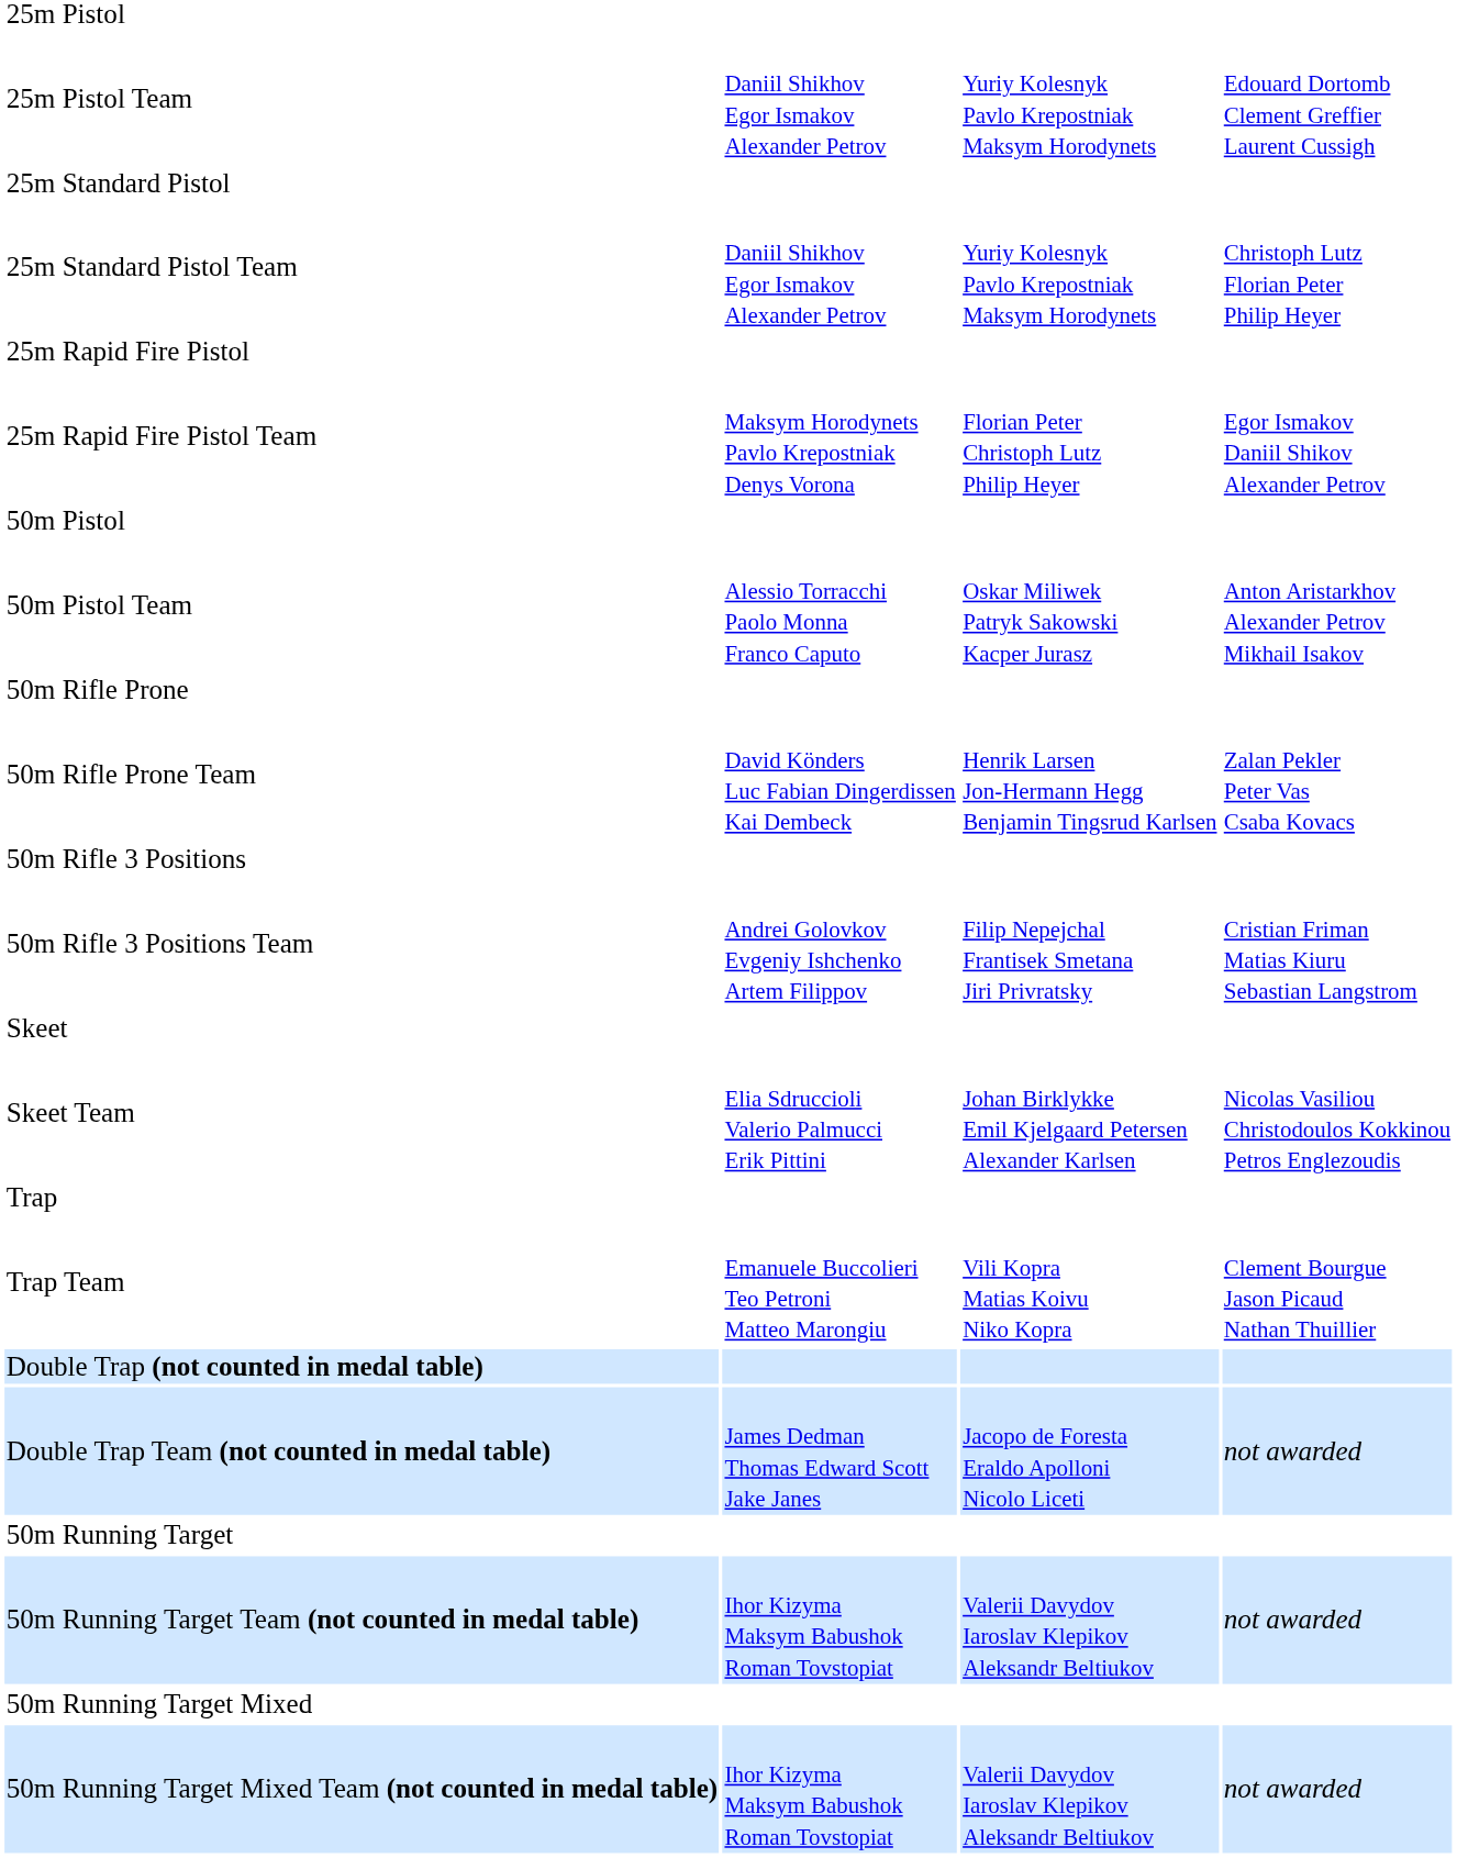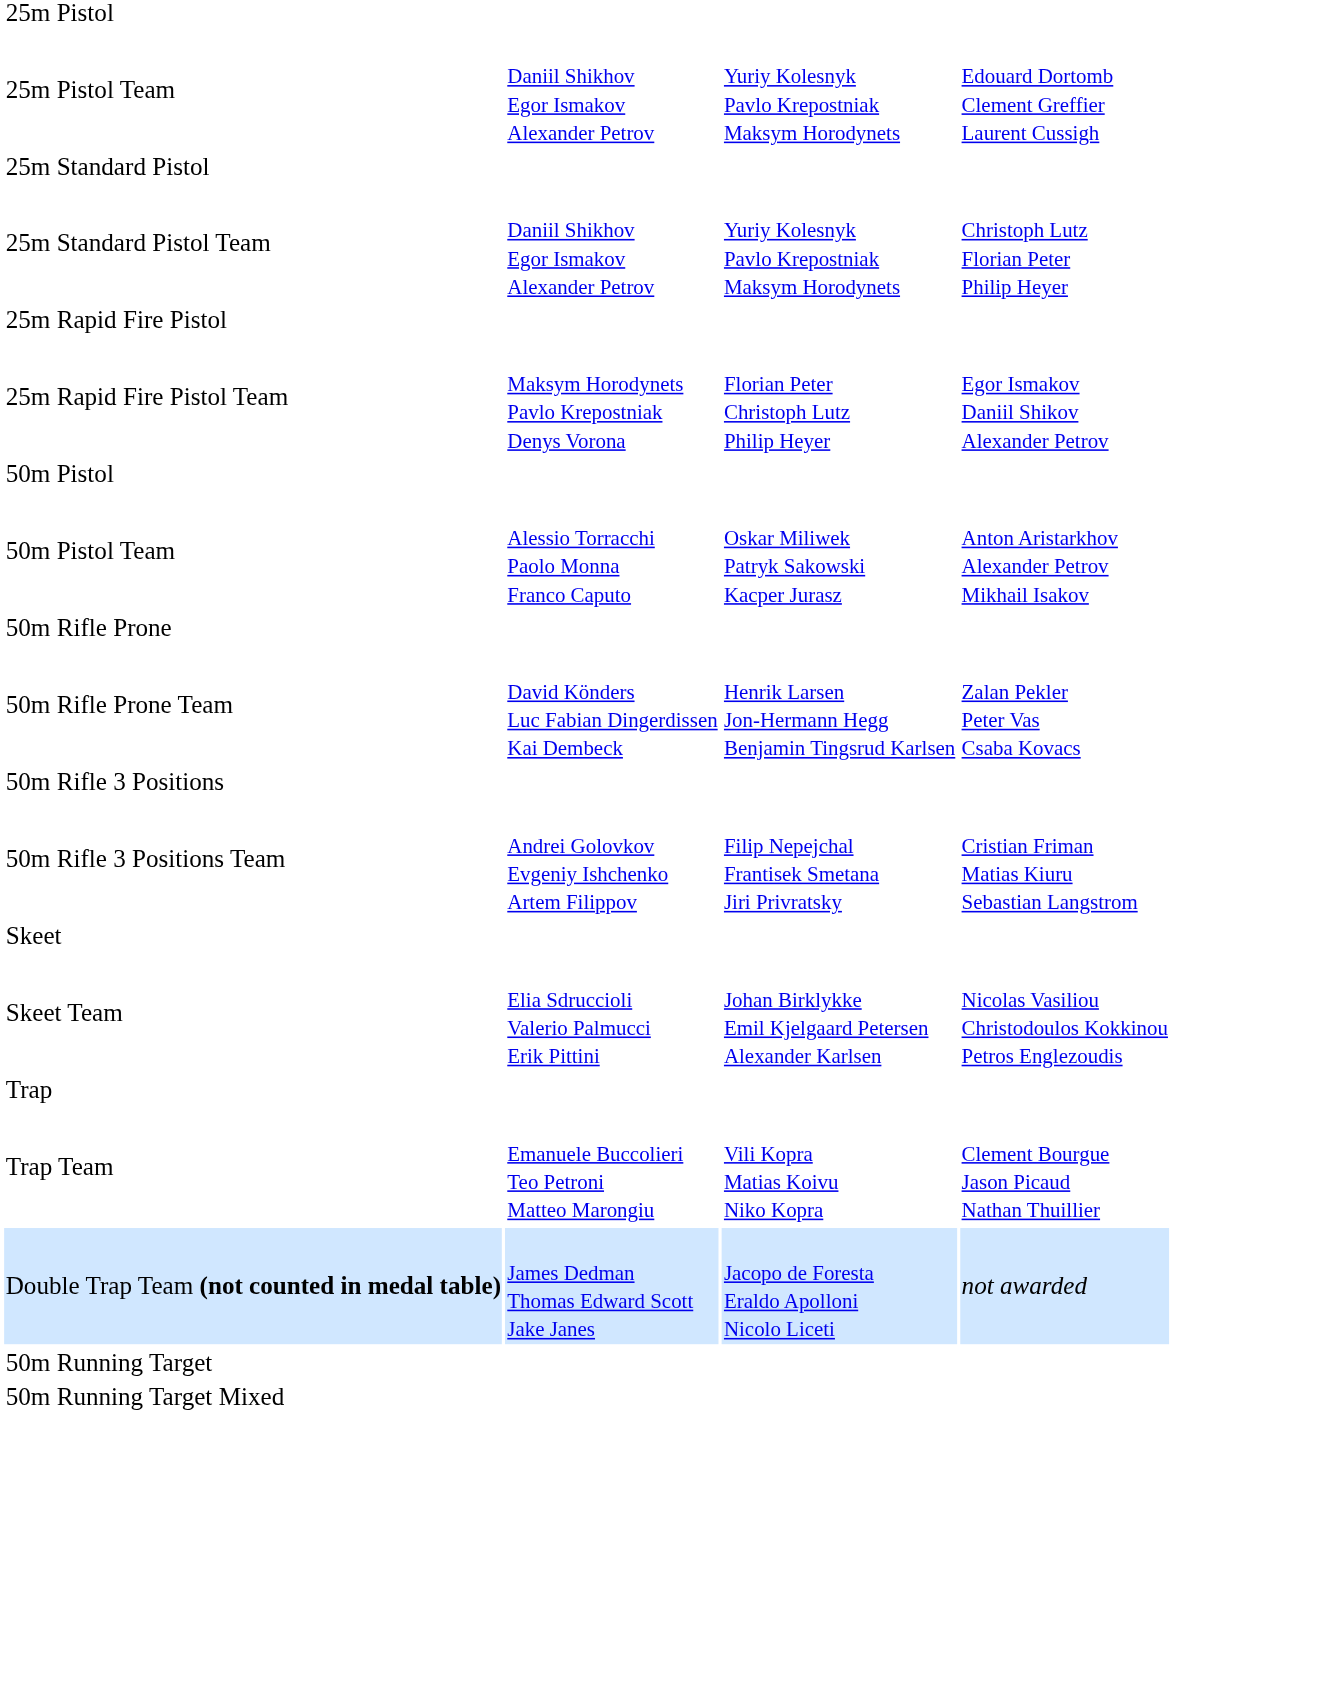- row: Double Trap (not counted in medal table)
- row: 50m Running Target Team (not counted in medal table) | Ihor Kizyma Maksym Babushok Roman Tovstopiat | Valerii Davydov Iaroslav Klepikov Aleksandr Beltiukov | not awarded
- row: 50m Running Target Mixed Team (not counted in medal table) | Ihor Kizyma Maksym Babushok Roman Tovstopiat | Valerii Davydov Iaroslav Klepikov Aleksandr Beltiukov | not awarded
